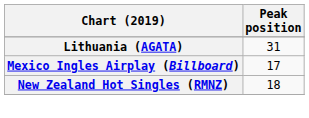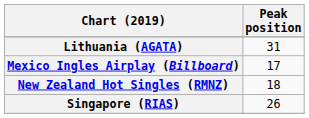+ row: Singapore (RIAS) | 26
